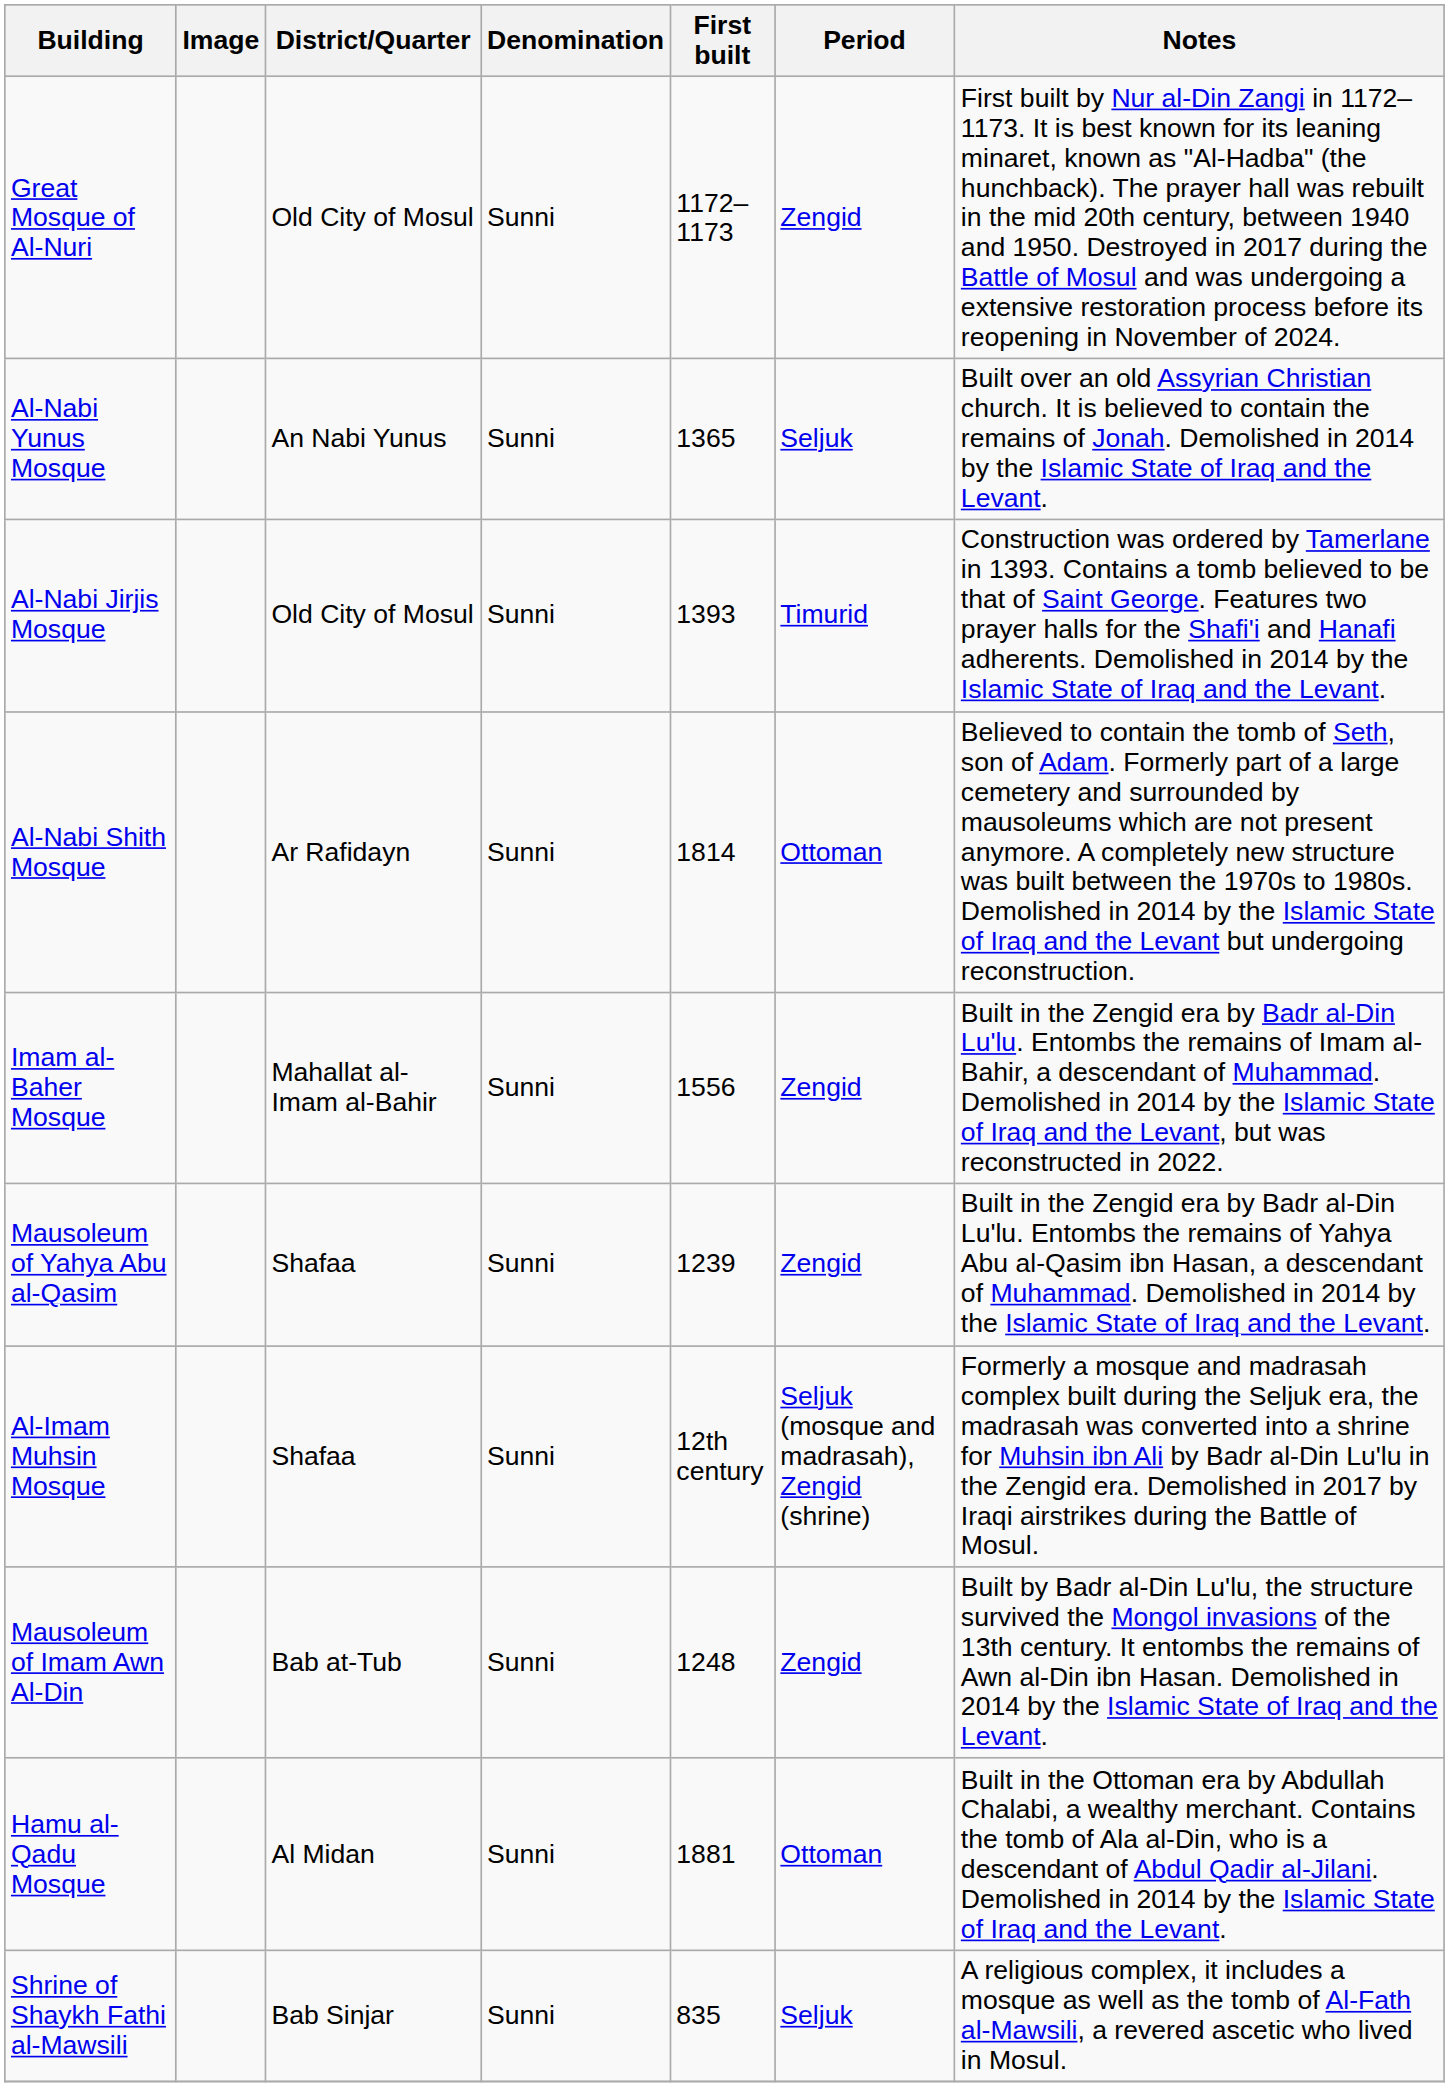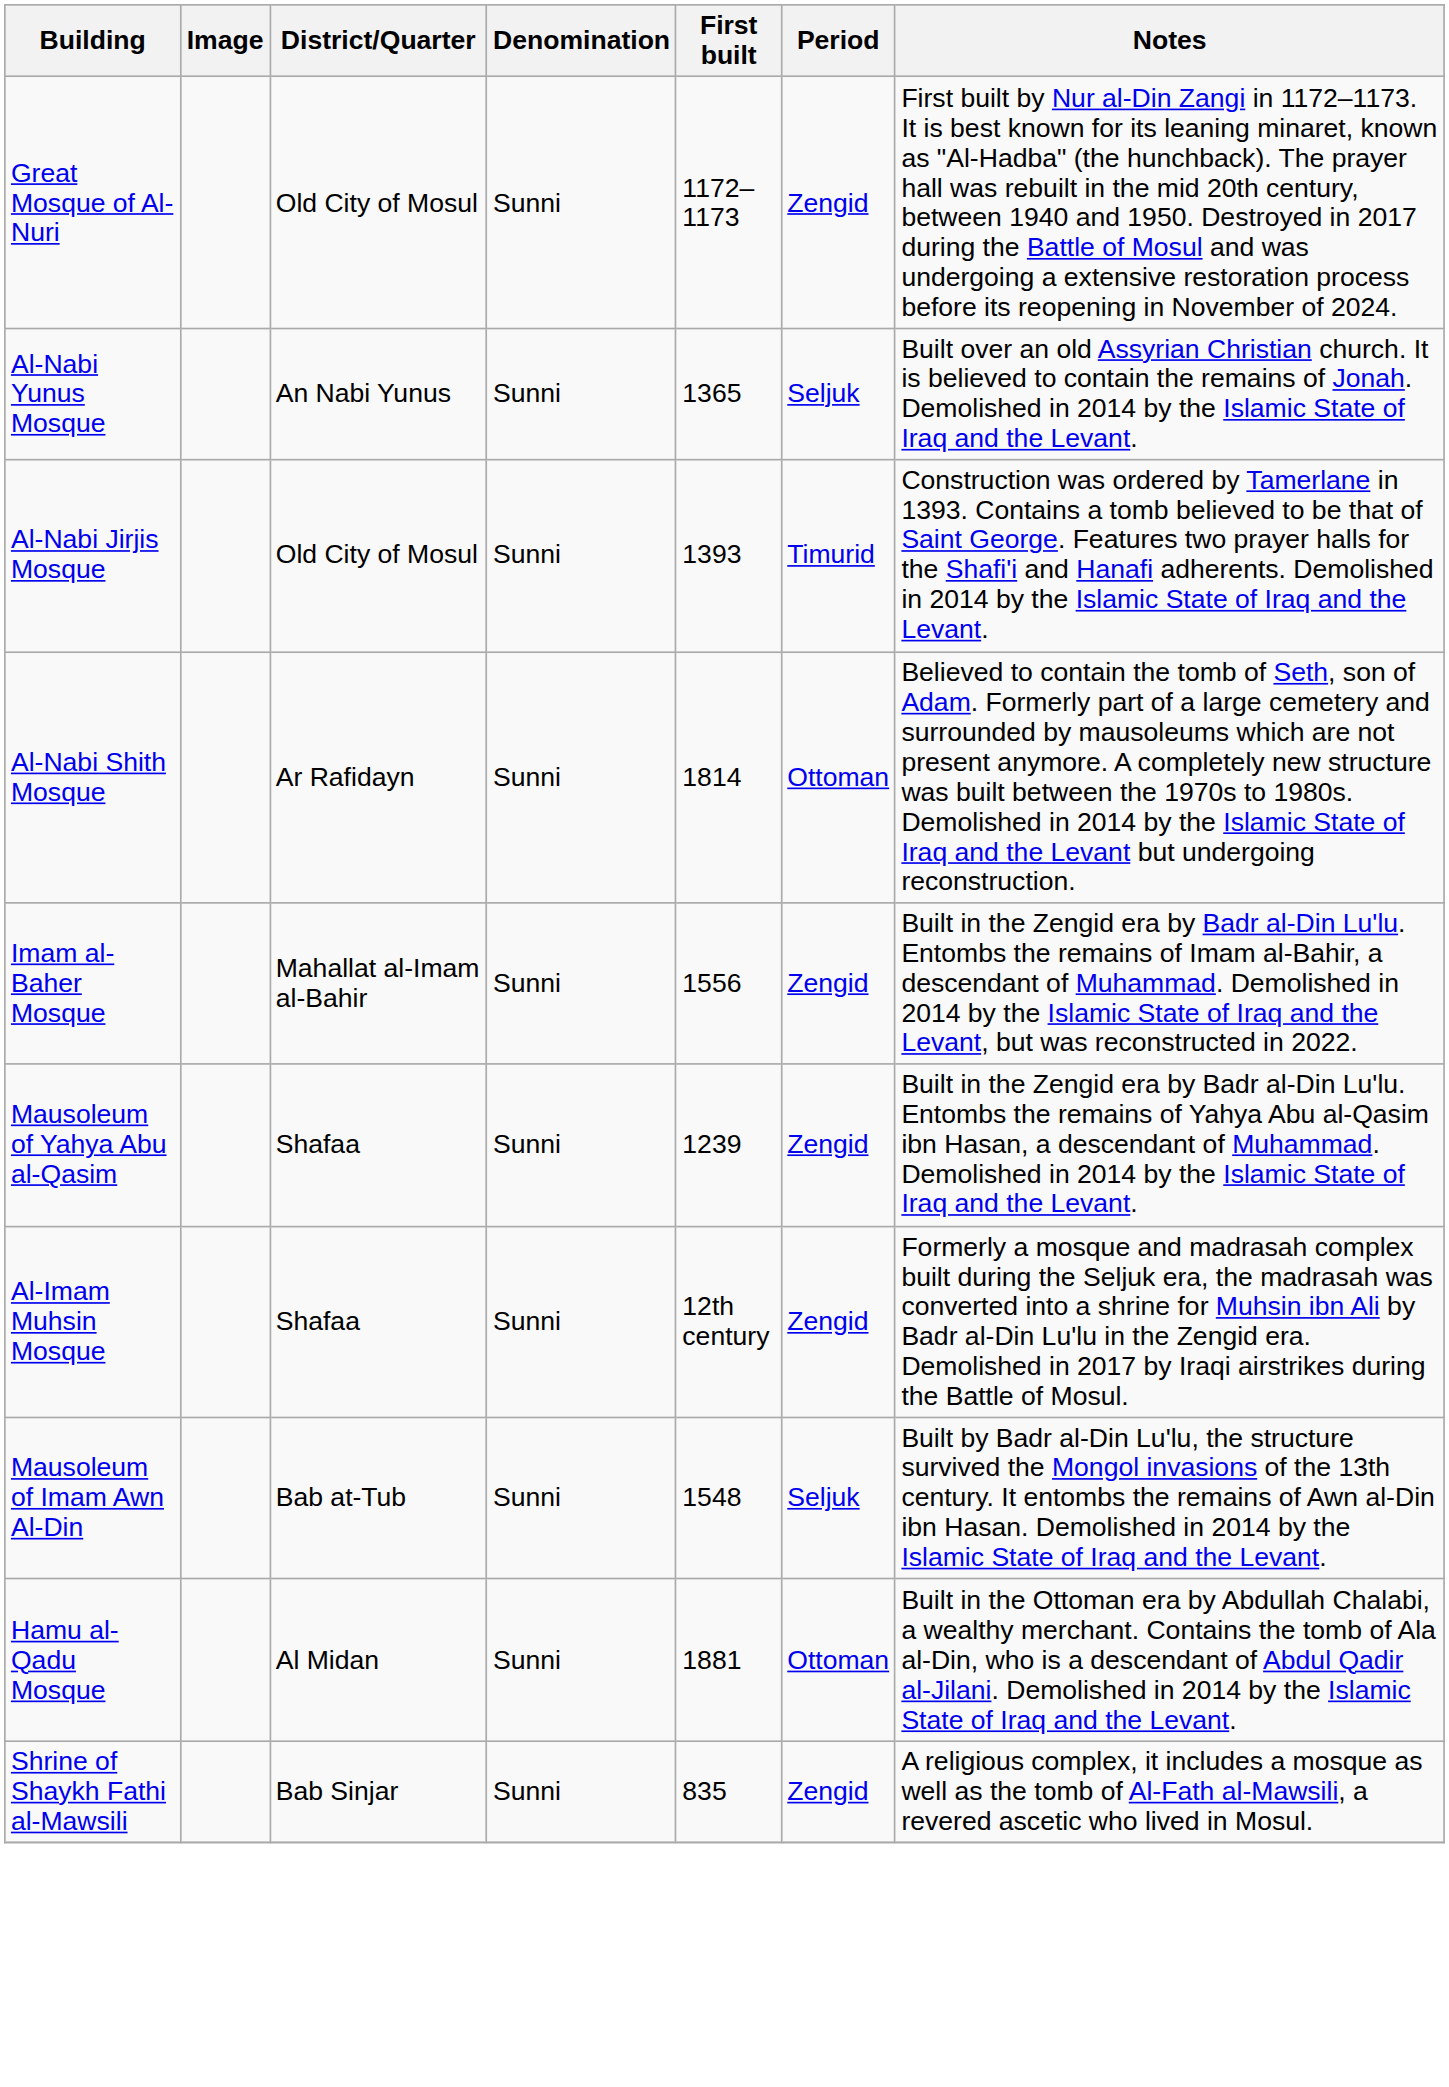Al-Imam Muhsin Mosque | Period: Seljuk (mosque and madrasah), Zengid (shrine) -> Zengid
Mausoleum of Imam Awn Al-Din | First built: 1248 -> 1548
Mausoleum of Imam Awn Al-Din | Period: Zengid -> Seljuk
Shrine of Shaykh Fathi al-Mawsili | Period: Seljuk -> Zengid
